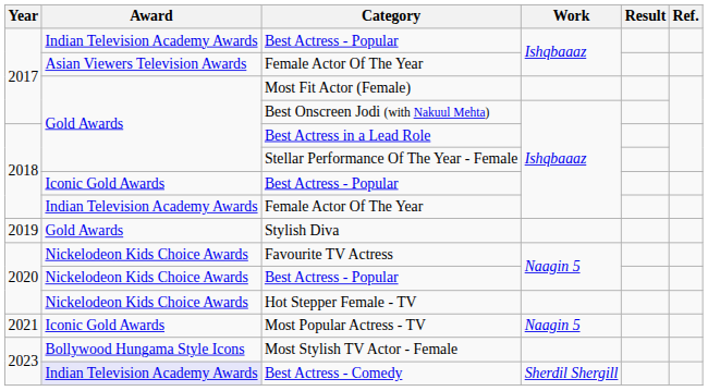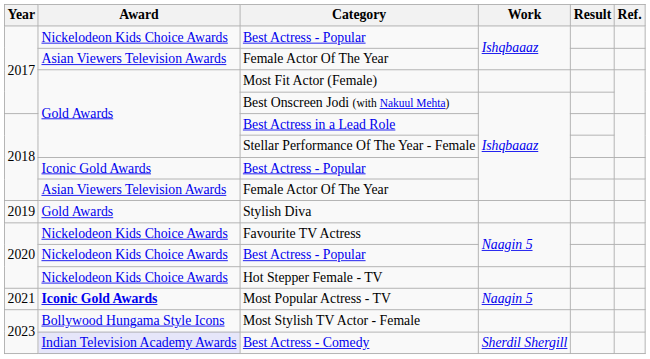2017 / Best Actress - Popular | Award: Indian Television Academy Awards -> Nickelodeon Kids Choice Awards
2018 / Female Actor Of The Year | Award: Indian Television Academy Awards -> Asian Viewers Television Awards
Most Popular Actress - TV | Award: normal -> bold
